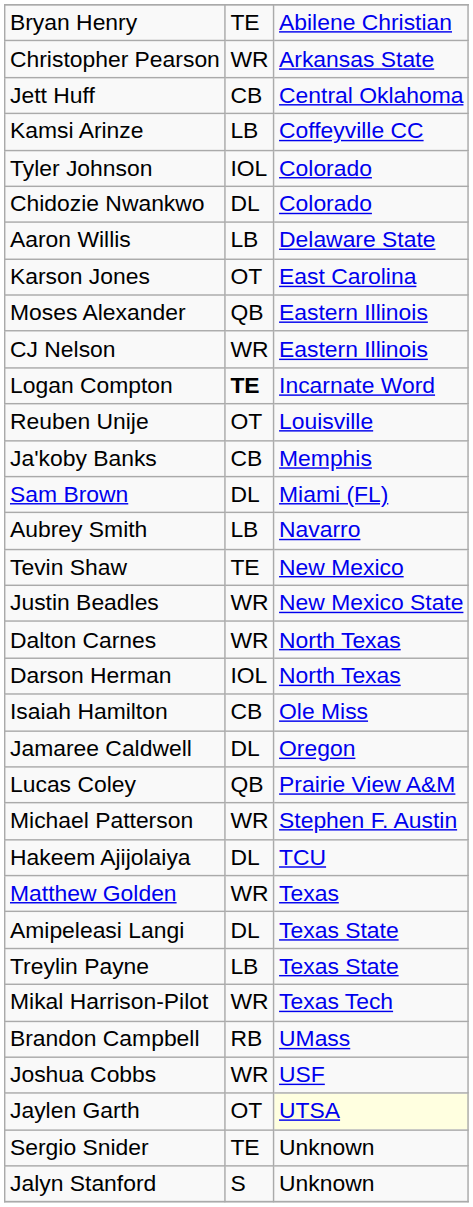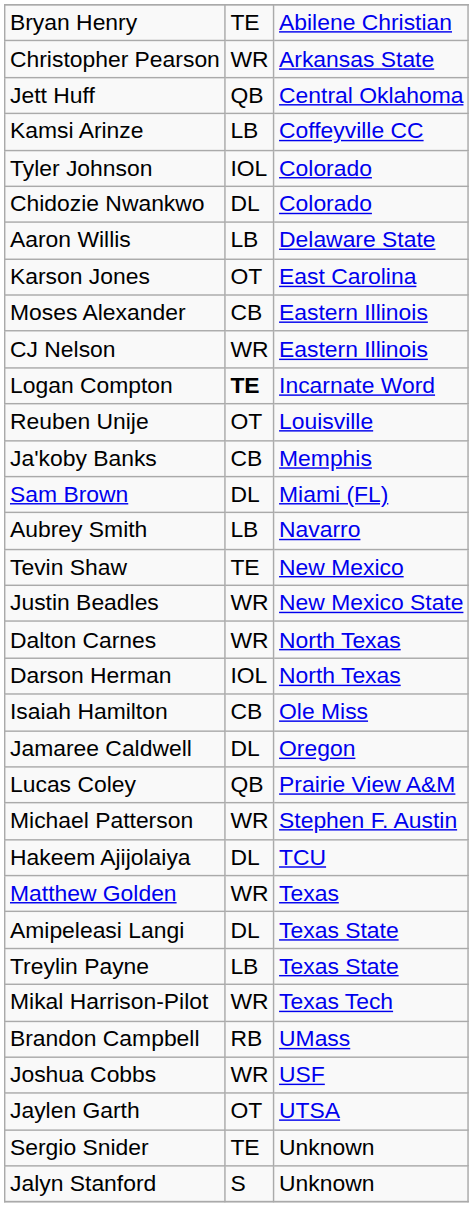Jett Huff | column 2: CB -> QB
Moses Alexander | column 2: QB -> CB
Jaylen Garth | column 3: lightyellow background -> no background
